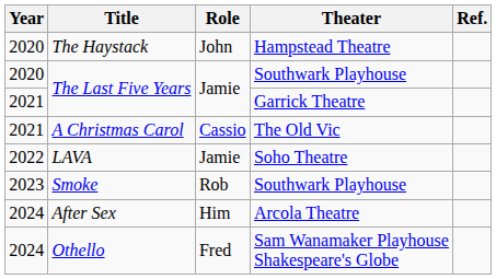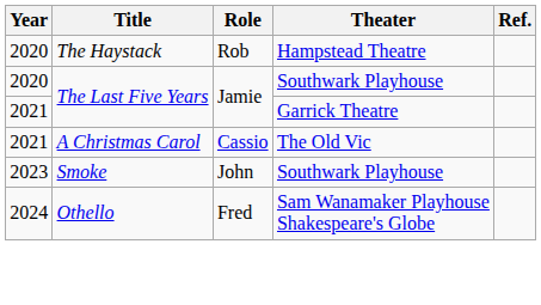The Haystack | Role: John -> Rob
- row: 2022 | LAVA | Jamie | Soho Theatre
Smoke | Role: Rob -> John
- row: 2024 | After Sex | Him | Arcola Theatre
